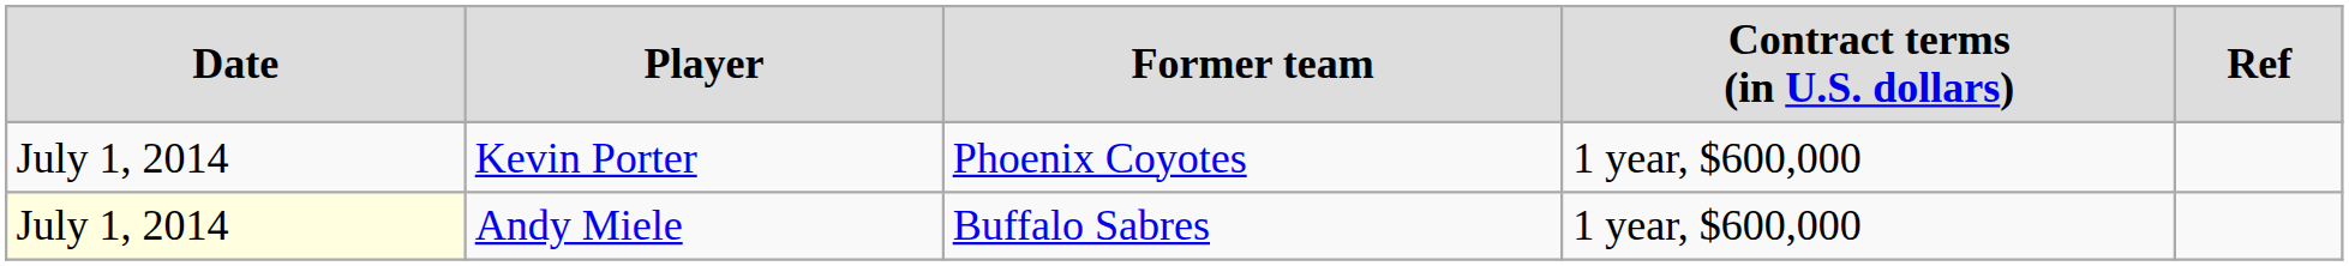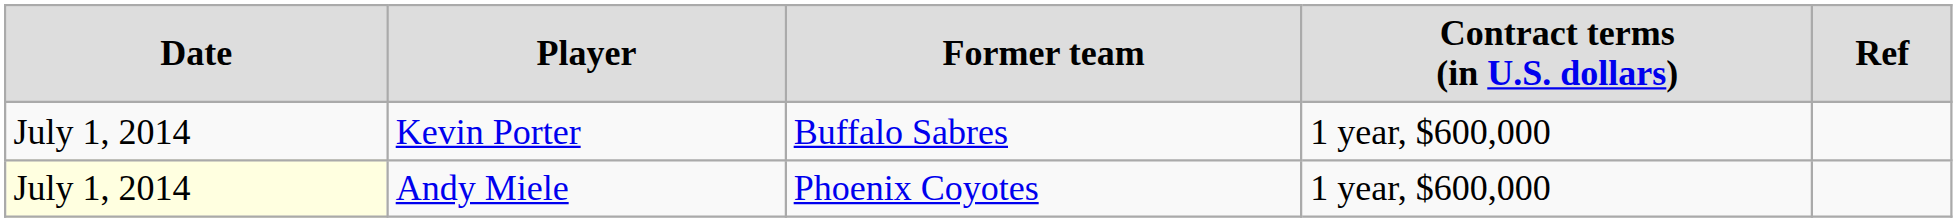Kevin Porter | column 3: Phoenix Coyotes -> Buffalo Sabres
Andy Miele | column 3: Buffalo Sabres -> Phoenix Coyotes
